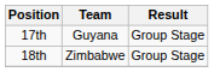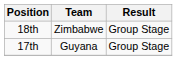rows swapped: 17th <-> 18th
